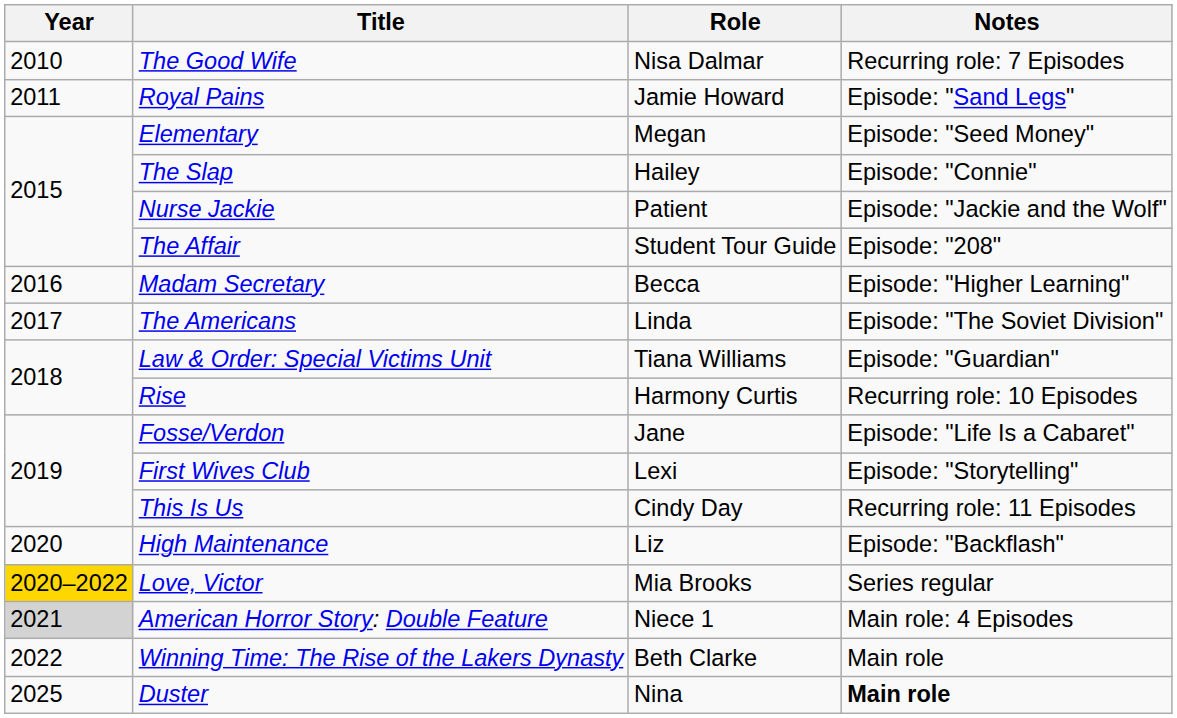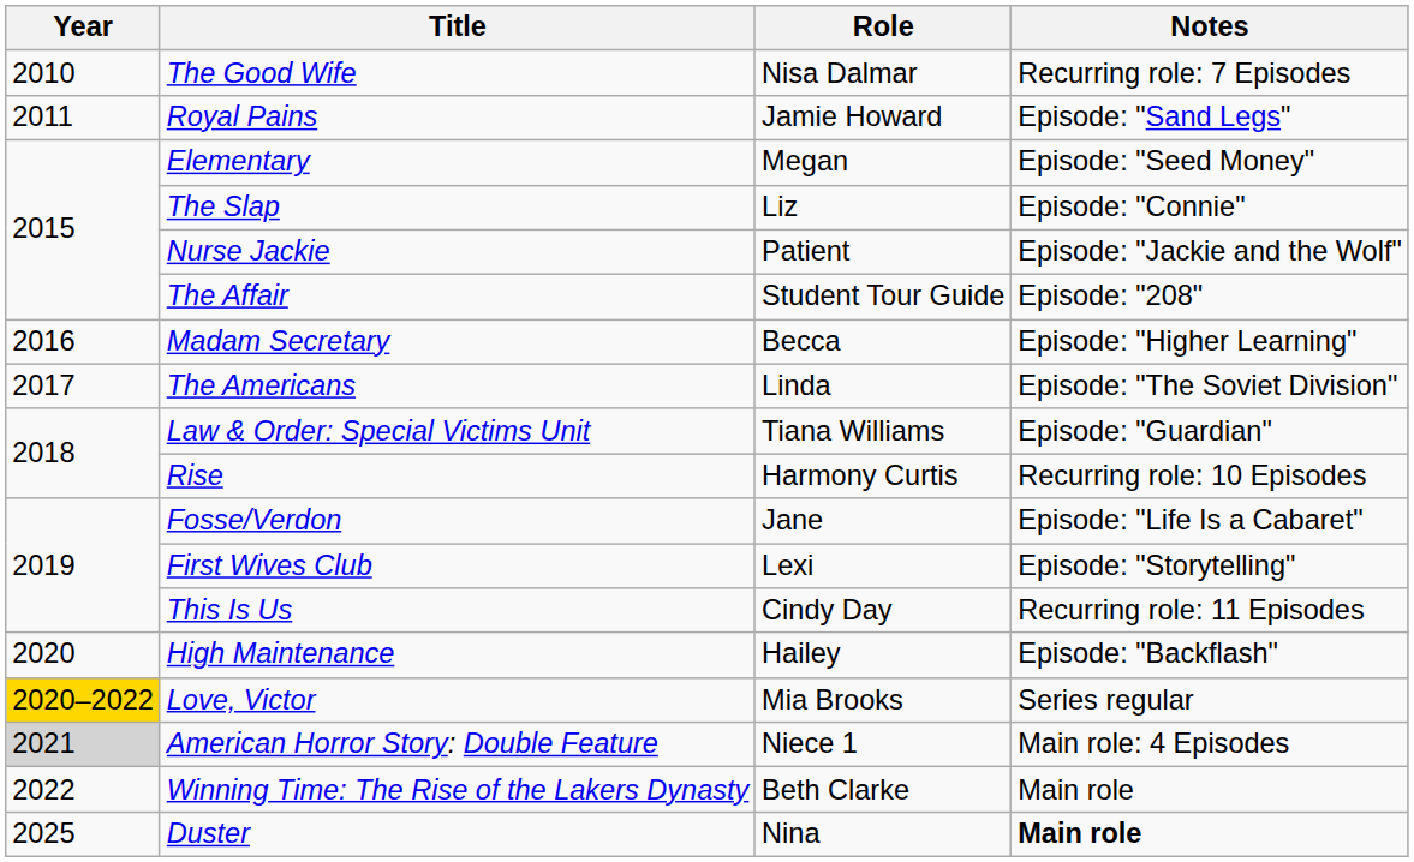The Slap | Role: Hailey -> Liz
High Maintenance | Role: Liz -> Hailey
